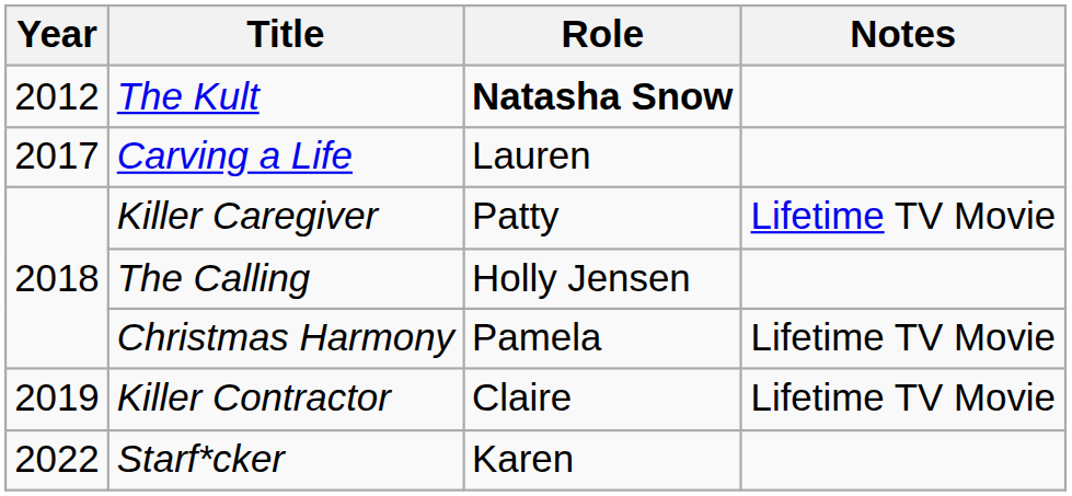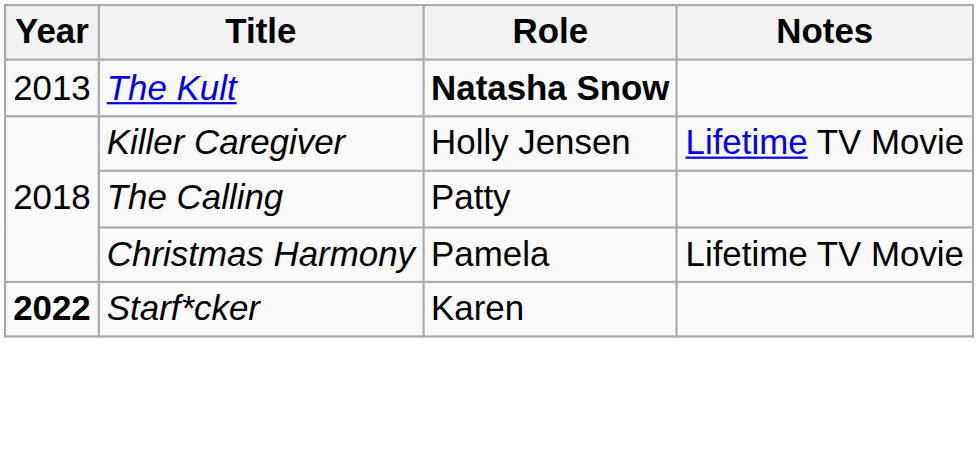The Kult | Year: 2012 -> 2013
- row: 2017 | Carving a Life | Lauren
Killer Caregiver | Role: Patty -> Holly Jensen
The Calling | Role: Holly Jensen -> Patty
- row: 2019 | Killer Contractor | Claire | Lifetime TV Movie
Starf*cker | Year: normal -> bold
